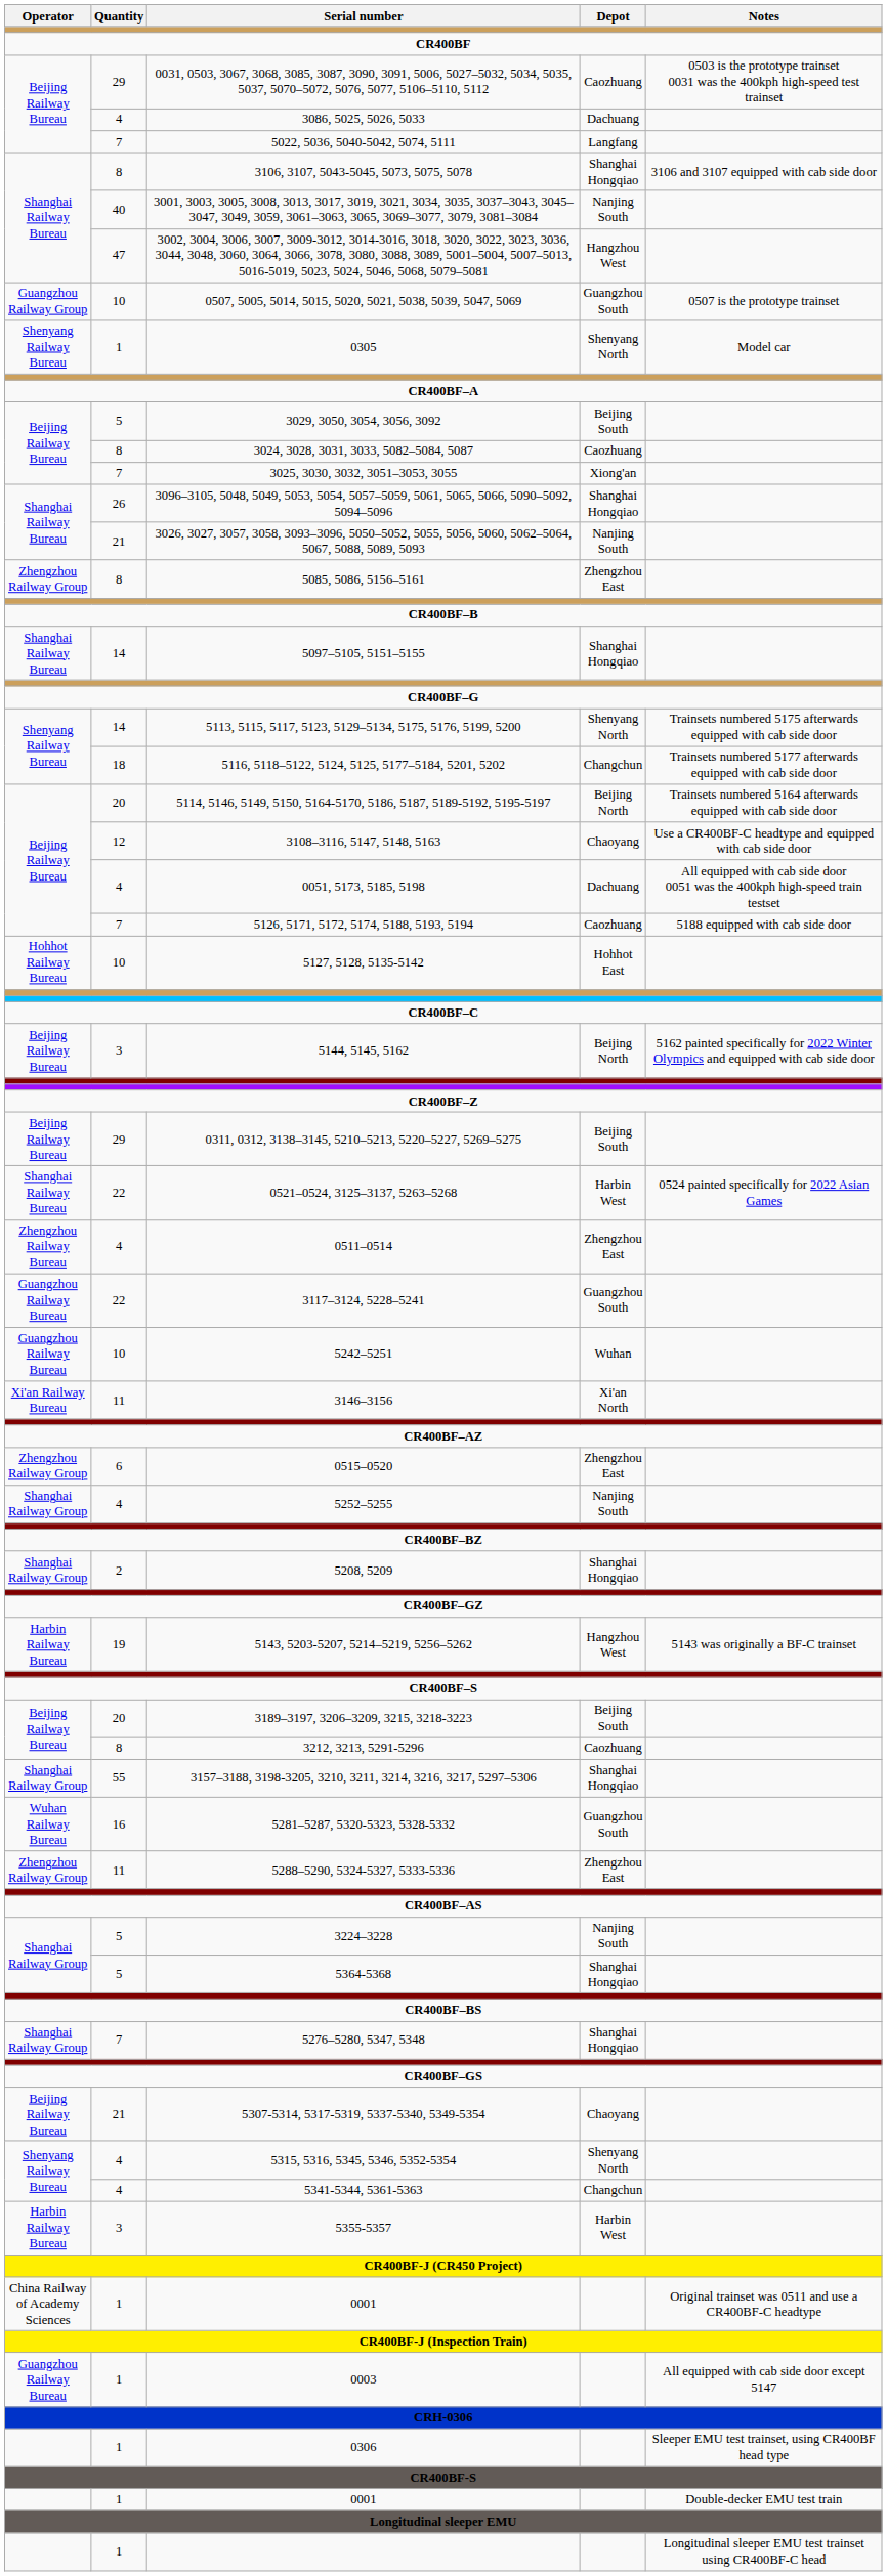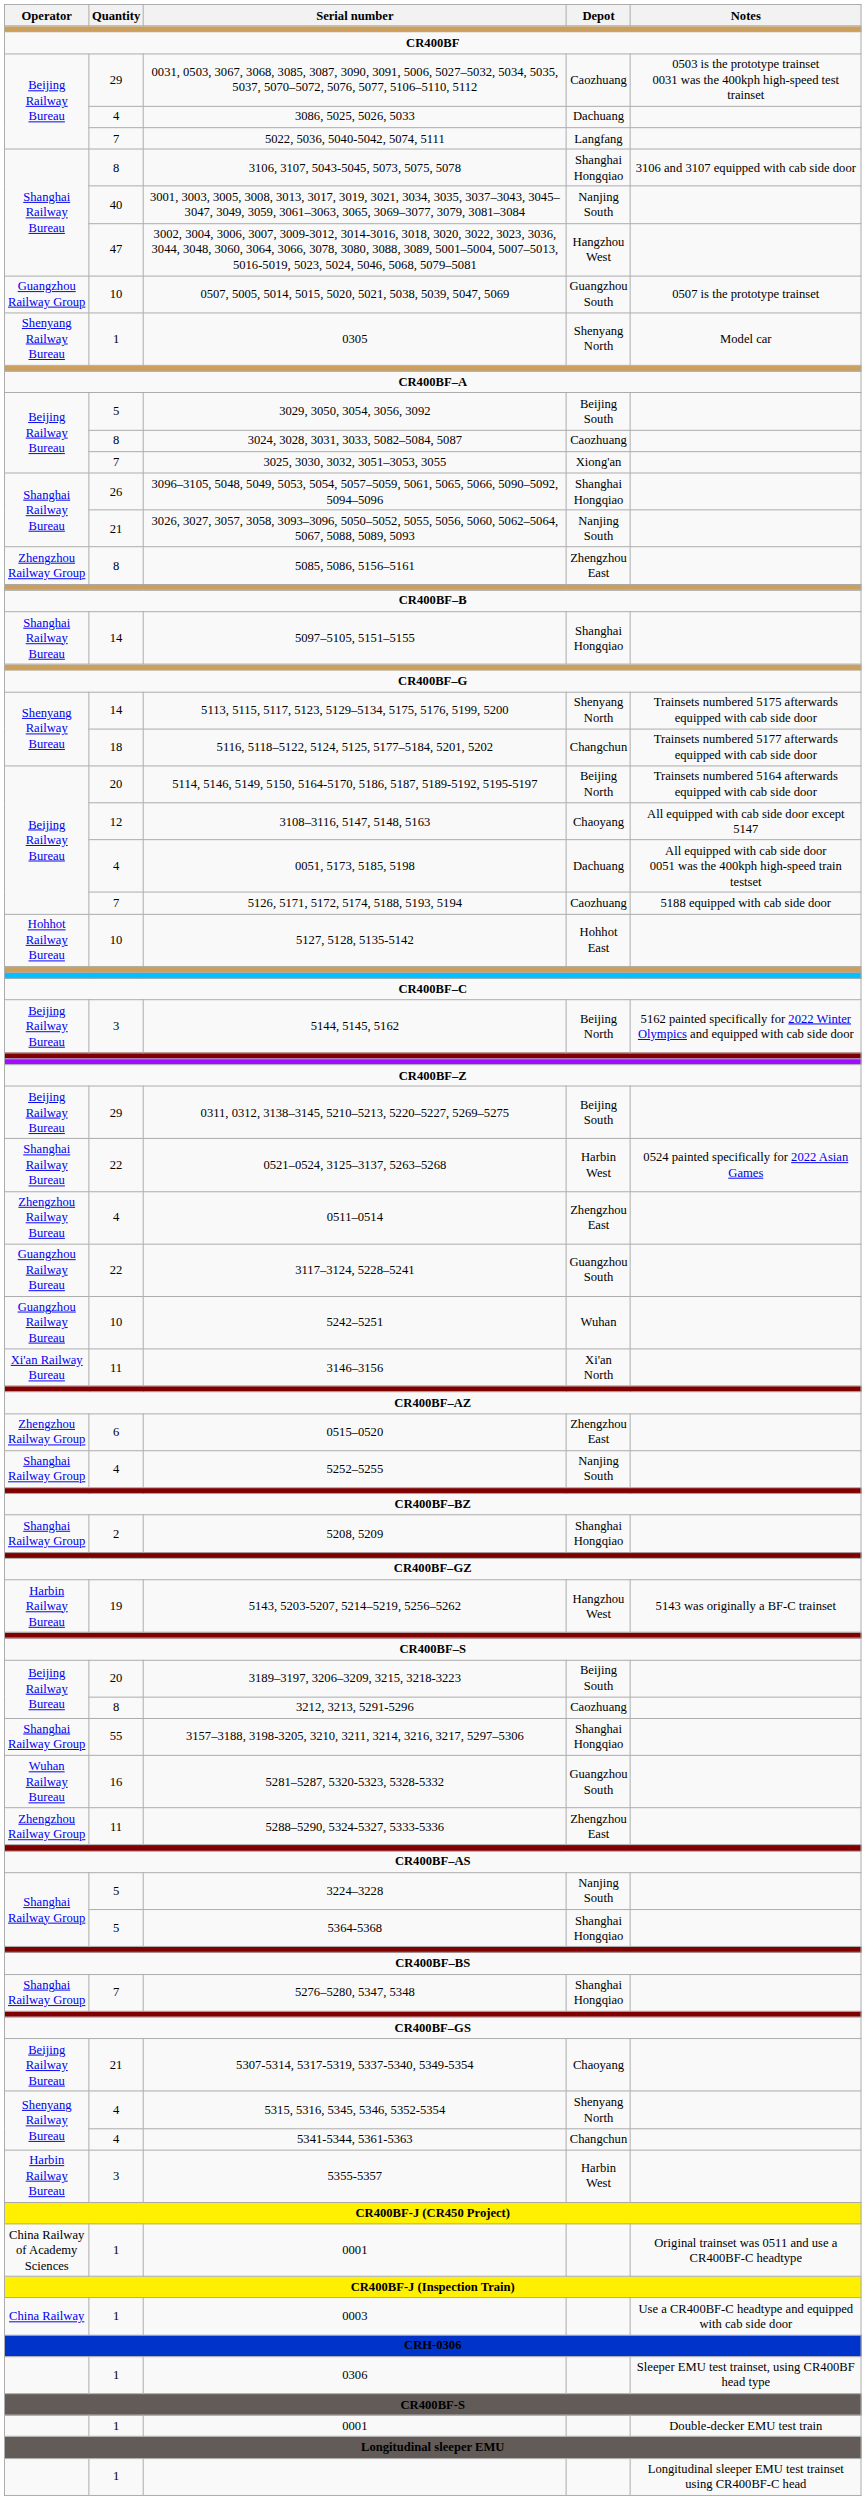3108–3116, 5147, 5148, 5163 | Notes: Use a CR400BF-C headtype and equipped with cab side door -> All equipped with cab side door except 5147
0003 | Operator: Guangzhou Railway Bureau -> China Railway
0003 | Notes: All equipped with cab side door except 5147 -> Use a CR400BF-C headtype and equipped with cab side door
